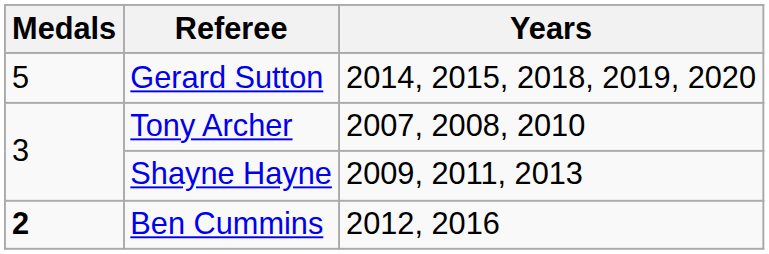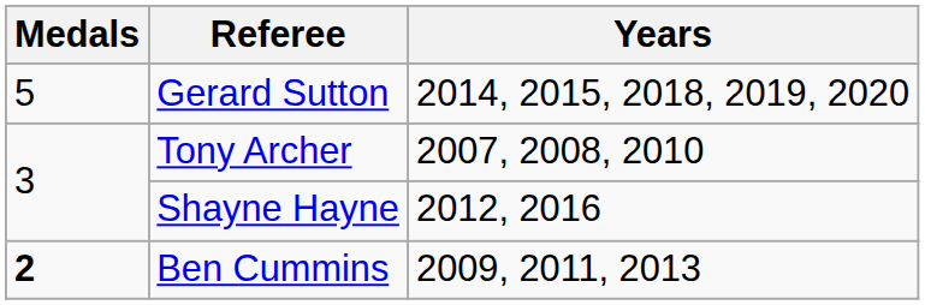Shayne Hayne | Years: 2009, 2011, 2013 -> 2012, 2016
Ben Cummins | Years: 2012, 2016 -> 2009, 2011, 2013
